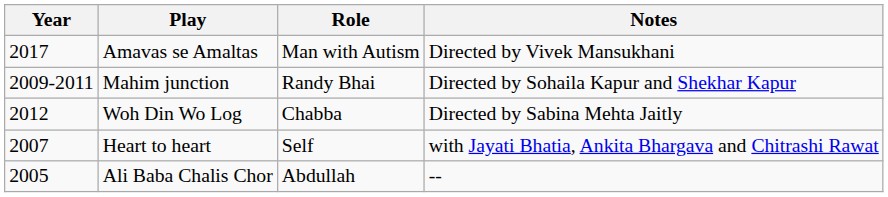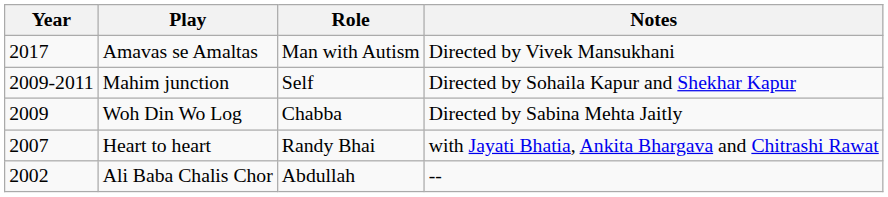Mahim junction | Role: Randy Bhai -> Self
Woh Din Wo Log | Year: 2012 -> 2009
Heart to heart | Role: Self -> Randy Bhai
Ali Baba Chalis Chor | Year: 2005 -> 2002
